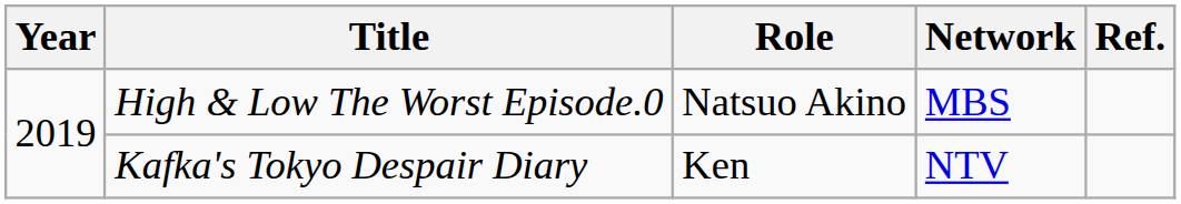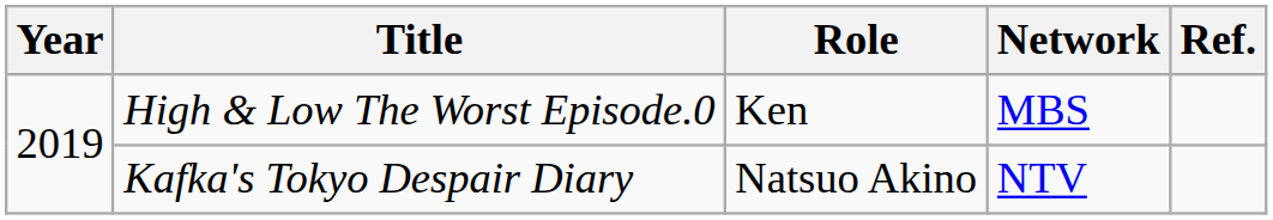High & Low The Worst Episode.0 | Role: Natsuo Akino -> Ken
Kafka's Tokyo Despair Diary | Role: Ken -> Natsuo Akino
